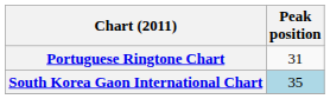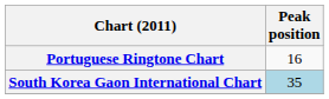Portuguese Ringtone Chart | Peak position: 31 -> 16
